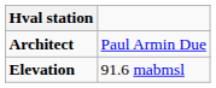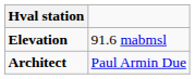rows swapped: Elevation <-> Architect
